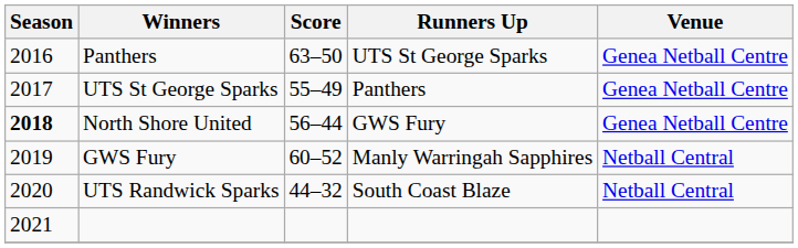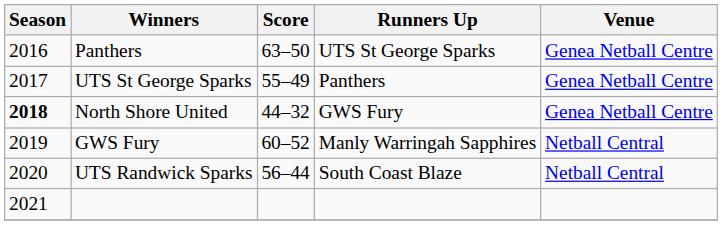North Shore United | Score: 56–44 -> 44–32
UTS Randwick Sparks | Score: 44–32 -> 56–44
